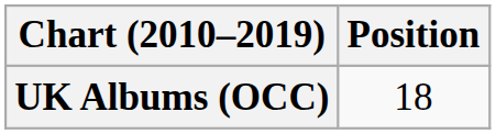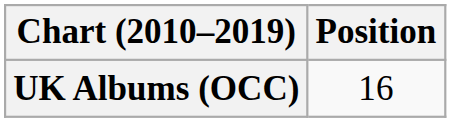UK Albums (OCC) | Position: 18 -> 16
